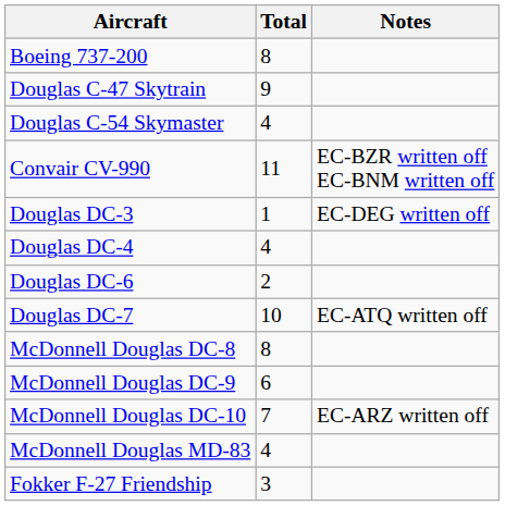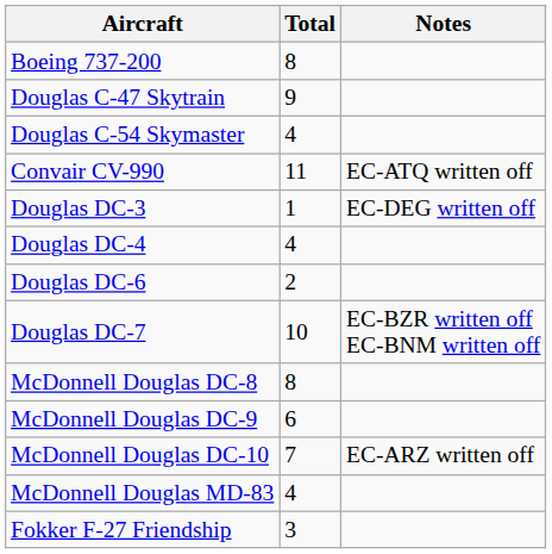Convair CV-990 | Notes: EC-BZR written off EC-BNM written off -> EC-ATQ written off
Douglas DC-7 | Notes: EC-ATQ written off -> EC-BZR written off EC-BNM written off
